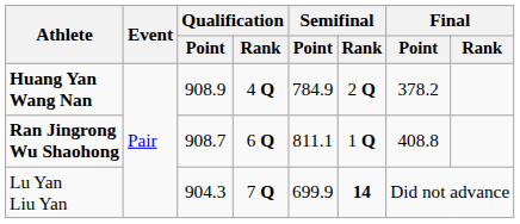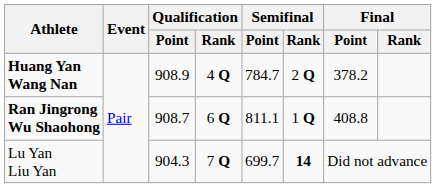Huang Yan Wang Nan | Semifinal / Point: 784.9 -> 784.7
Lu Yan Liu Yan | Semifinal / Point: 699.9 -> 699.7
